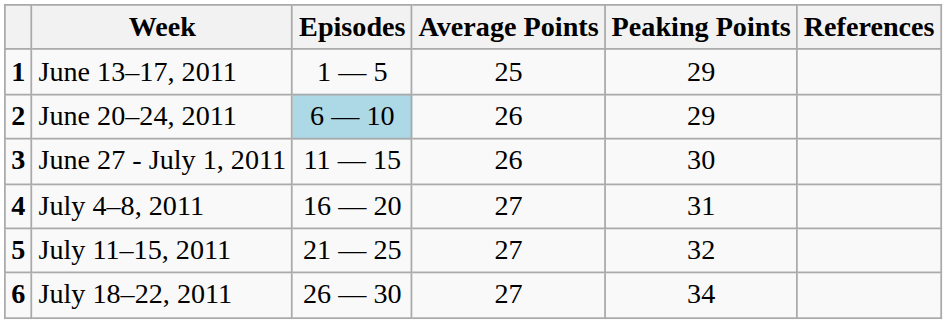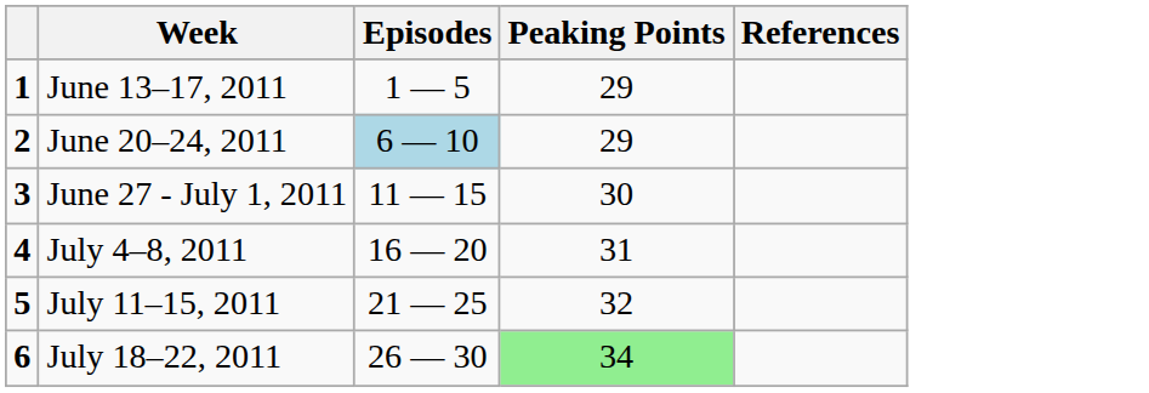- column: Average Points | 25 | 26 | 26 | 27 | 27 | 27
July 18–22, 2011 | Peaking Points: no background -> lightgreen background
